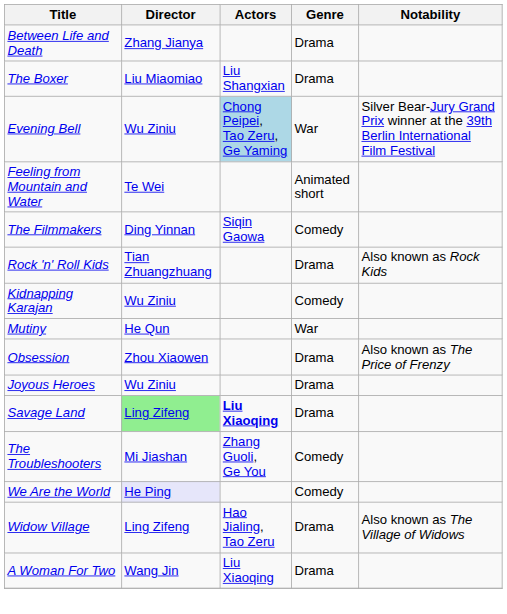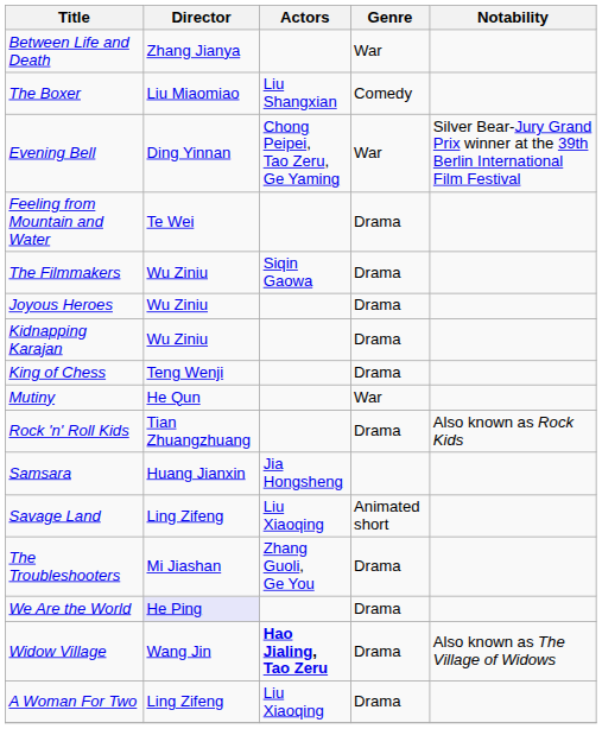Between Life and Death | Genre: Drama -> War
The Boxer | Genre: Drama -> Comedy
Evening Bell | Director: Wu Ziniu -> Ding Yinnan
Evening Bell | Actors: lightblue background -> no background
Feeling from Mountain and Water | Genre: Animated short -> Drama
The Filmmakers | Director: Ding Yinnan -> Wu Ziniu
The Filmmakers | Genre: Comedy -> Drama
rows swapped: Joyous Heroes <-> Rock 'n' Roll Kids
Kidnapping Karajan | Genre: Comedy -> Drama
+ row: King of Chess | Teng Wenji | Drama
- row: Obsession | Zhou Xiaowen | Drama | Also known as The Price of Frenzy
+ row: Samsara | Huang Jianxin | Jia Hongsheng
Savage Land | Director: lightgreen background -> no background
Savage Land | Actors: bold -> normal
Savage Land | Genre: Drama -> Animated short
The Troubleshooters | Genre: Comedy -> Drama
We Are the World | Genre: Comedy -> Drama
Widow Village | Director: Ling Zifeng -> Wang Jin
Widow Village | Actors: normal -> bold
A Woman For Two | Director: Wang Jin -> Ling Zifeng
